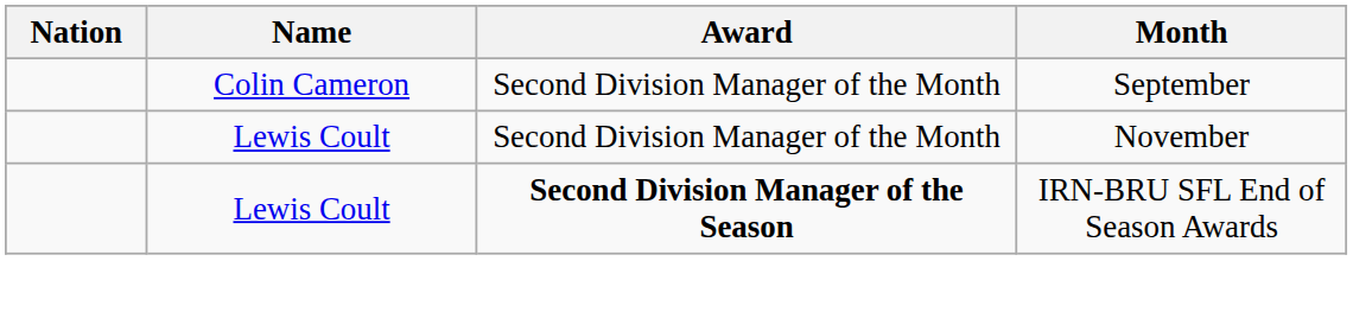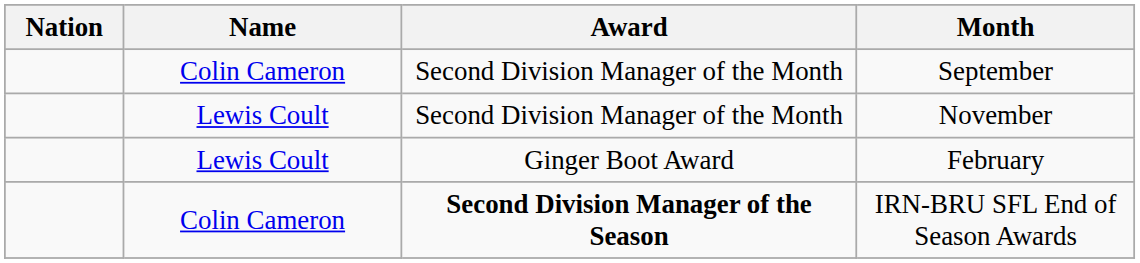+ row: Lewis Coult | Ginger Boot Award | February
IRN-BRU SFL End of Season Awards | Name: Lewis Coult -> Colin Cameron
